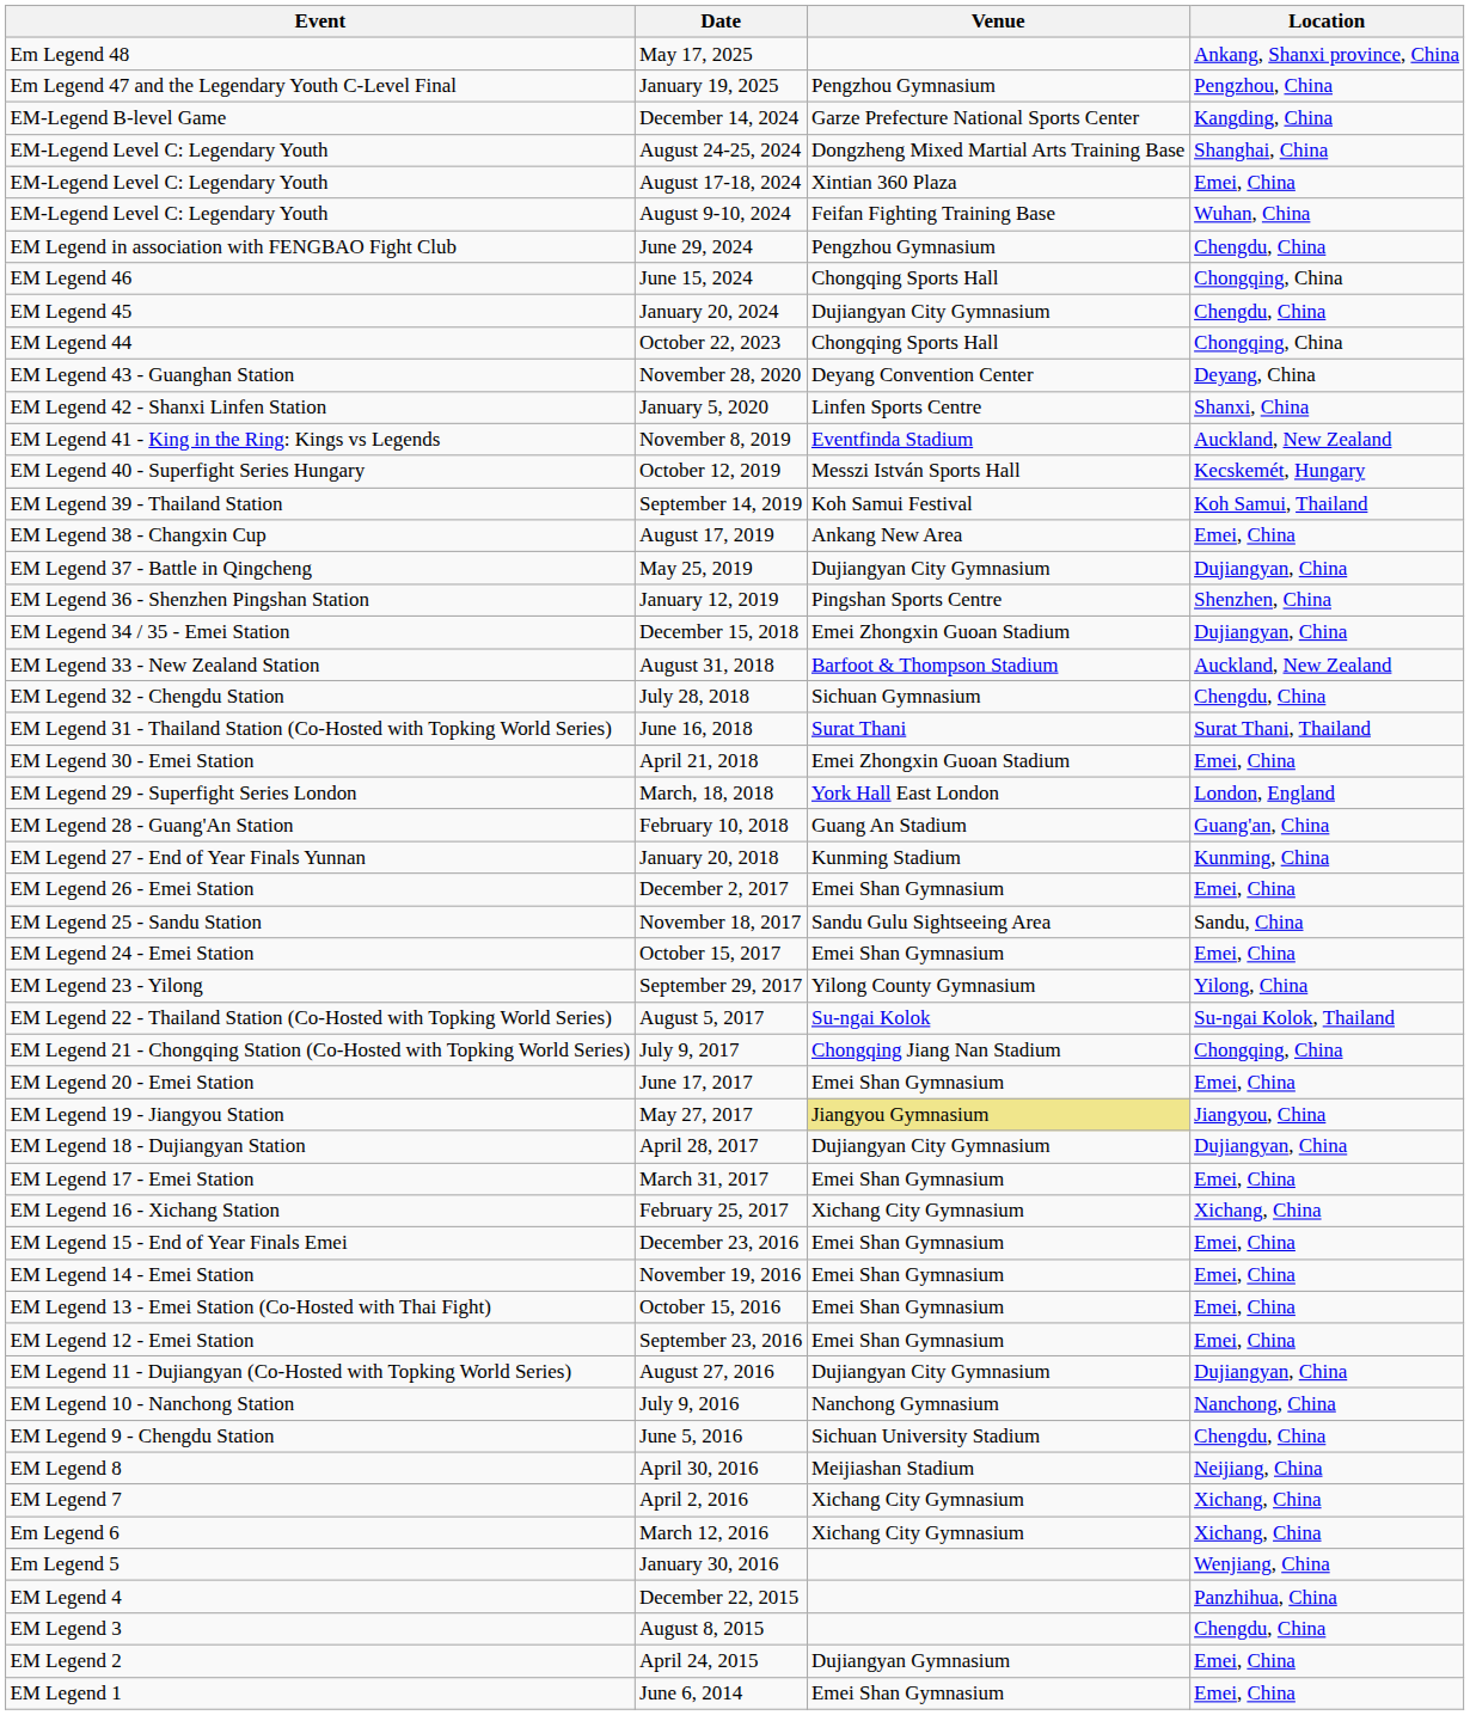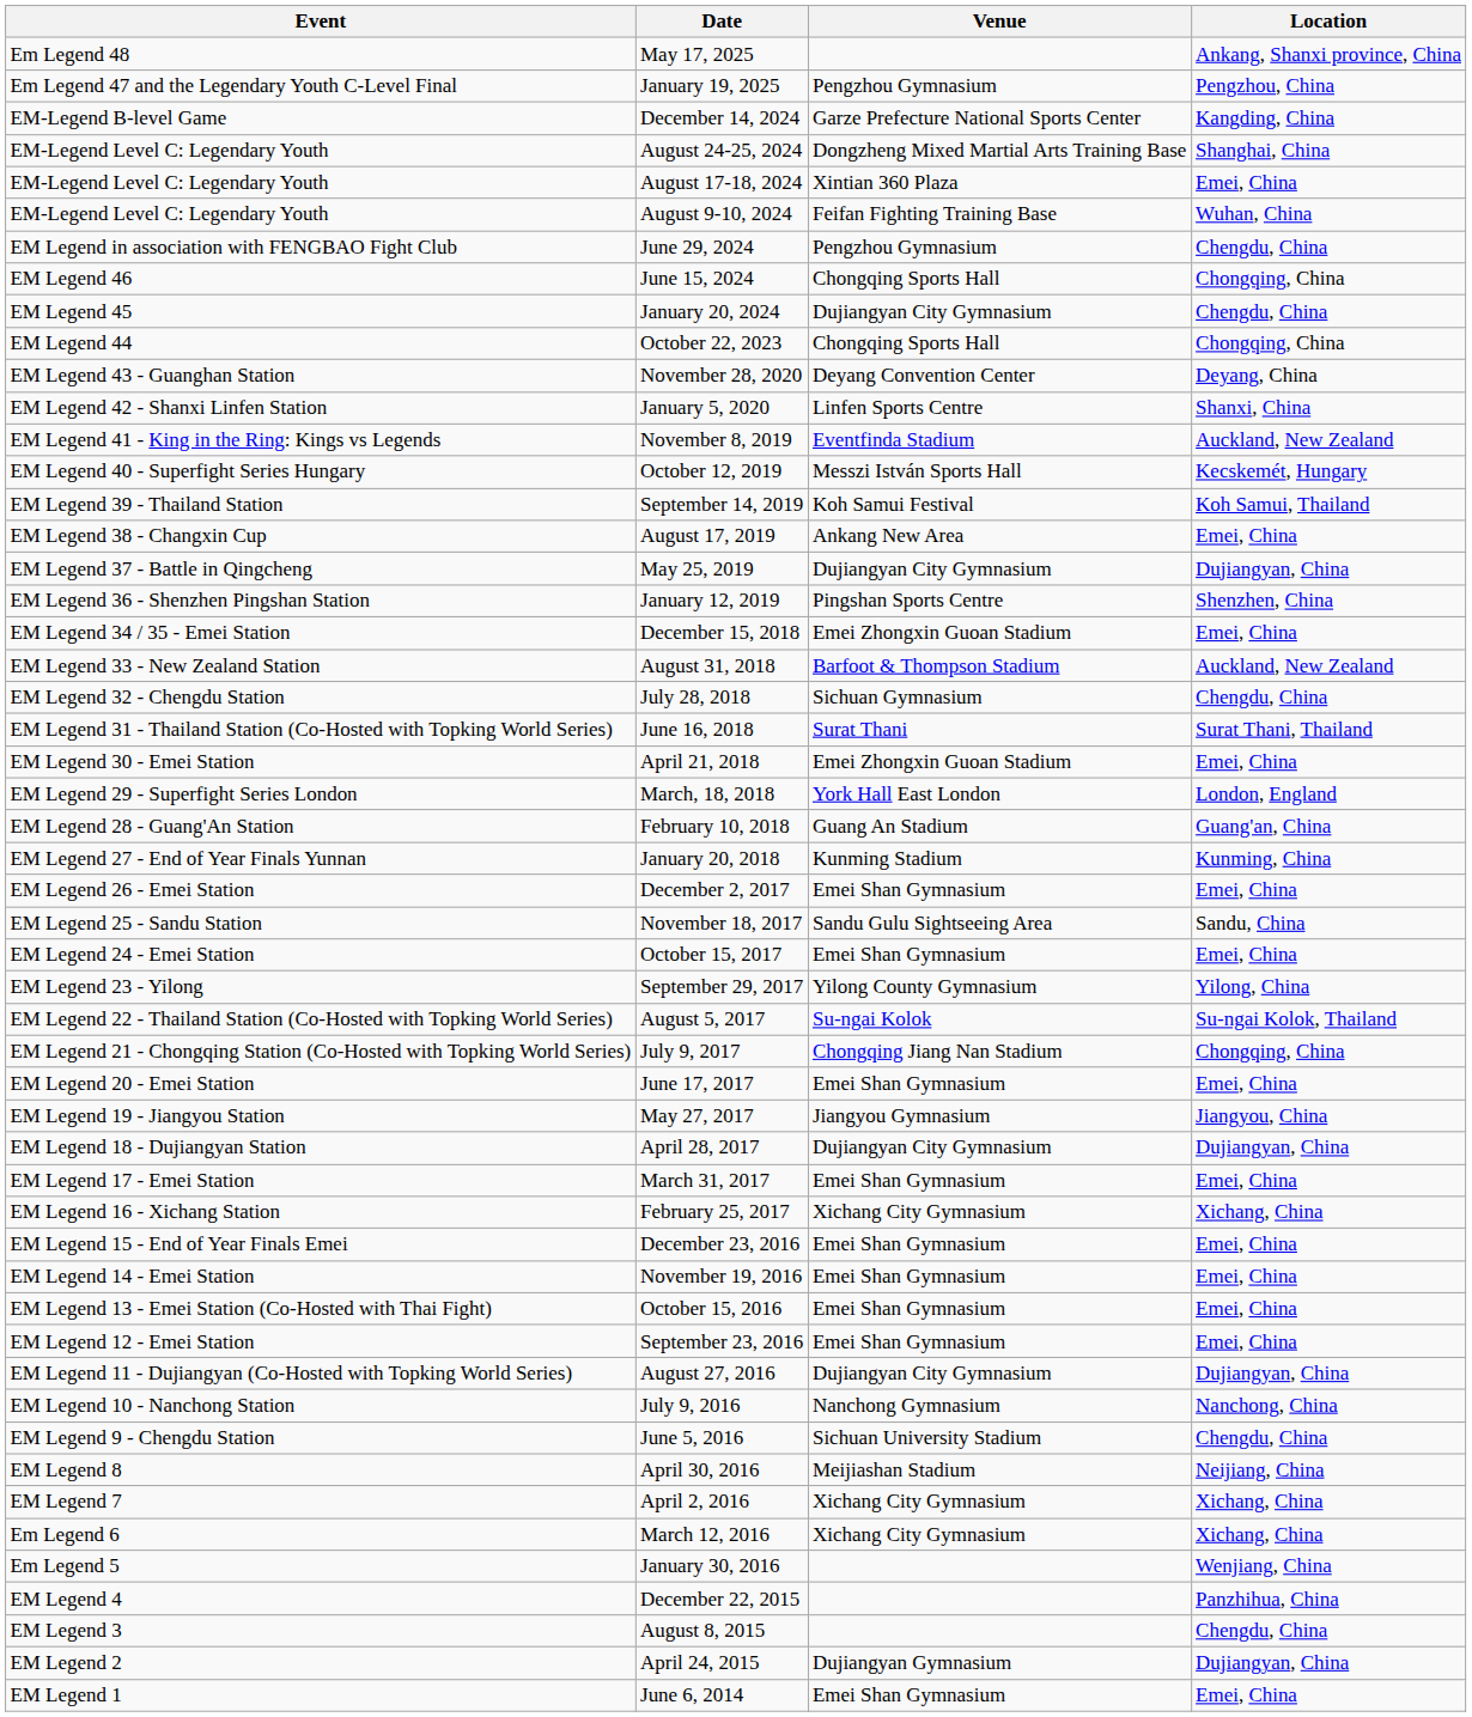December 15, 2018 | Location: Dujiangyan, China -> Emei, China
May 27, 2017 | Venue: khaki background -> no background
April 24, 2015 | Location: Emei, China -> Dujiangyan, China
